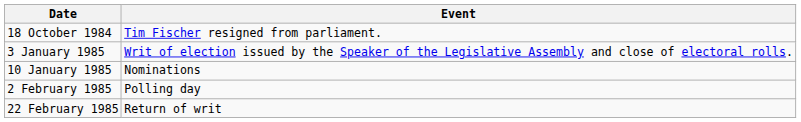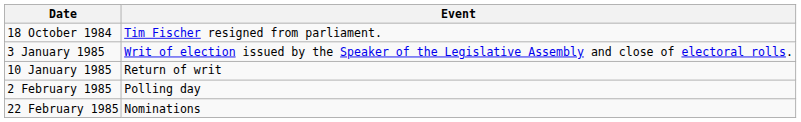10 January 1985 | Event: Nominations -> Return of writ
22 February 1985 | Event: Return of writ -> Nominations
